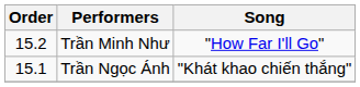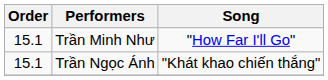Trần Minh Như | Order: 15.2 -> 15.1
